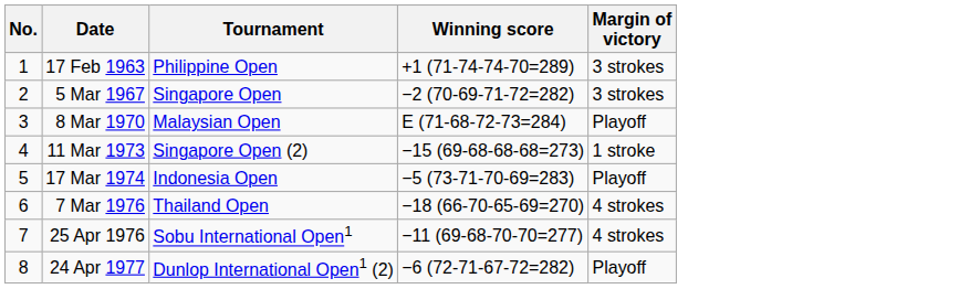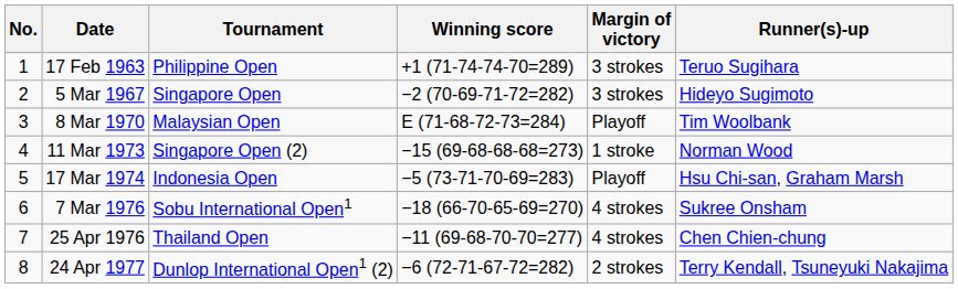+ column: Runner(s)-up | Teruo Sugihara | Hideyo Sugimoto | Tim Woolbank | Norman Wood | Hsu Chi-san, Graham Marsh | Sukree Onsham | Chen Chien-chung | Terry Kendall, Tsuneyuki Nakajima
7 Mar 1976 | Tournament: Thailand Open -> Sobu International Open1
25 Apr 1976 | Tournament: Sobu International Open1 -> Thailand Open
24 Apr 1977 | Margin of victory: Playoff -> 2 strokes
